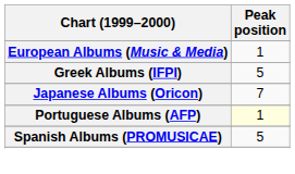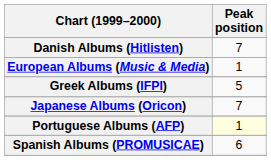+ row: Danish Albums (Hitlisten) | 7
Spanish Albums (PROMUSICAE) | Peak position: 5 -> 6
